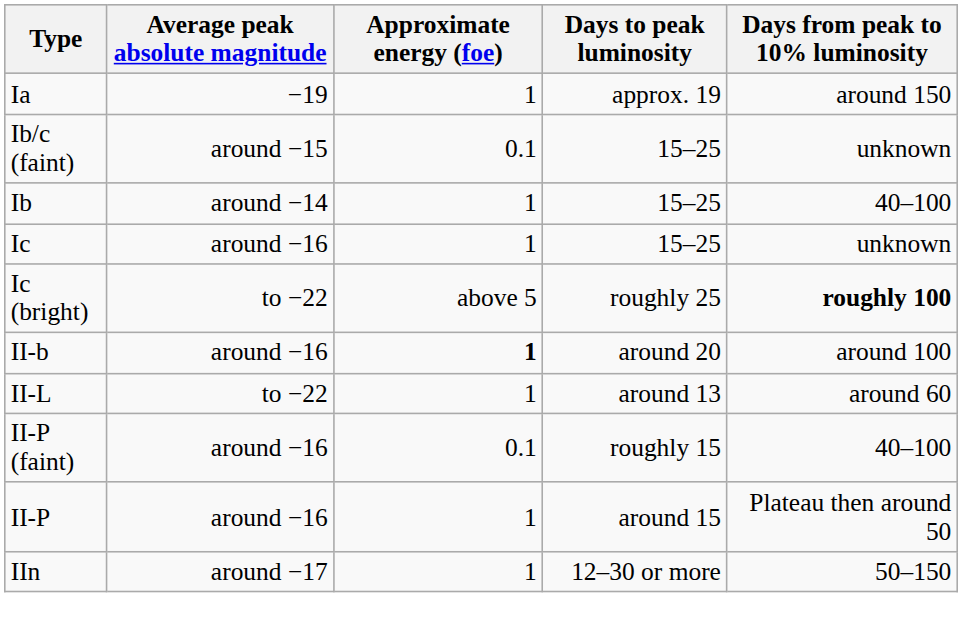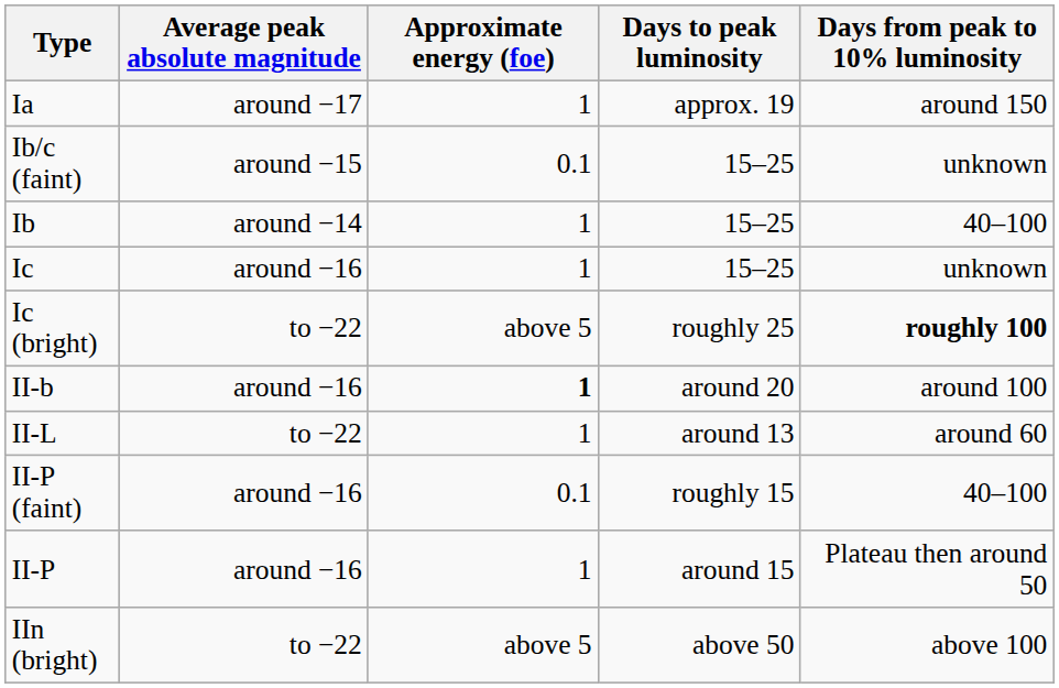Ia | Average peak absolute magnitude: −19 -> around −17
- row: IIn | around −17 | 1 | 12–30 or more | 50–150
+ row: IIn (bright) | to −22 | above 5 | above 50 | above 100
